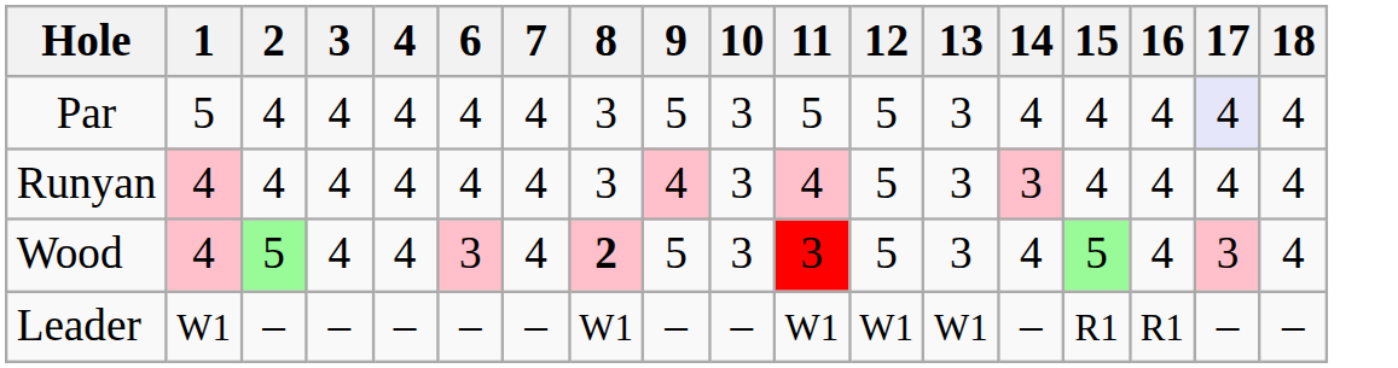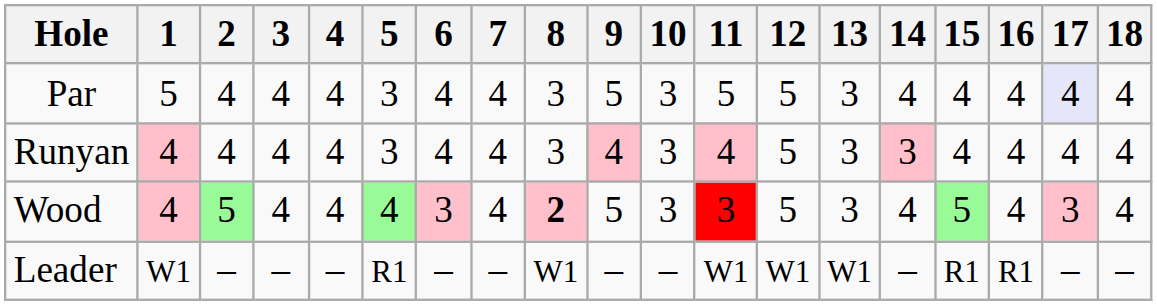+ column: 5 | 3 | 3 | 4 | R1
